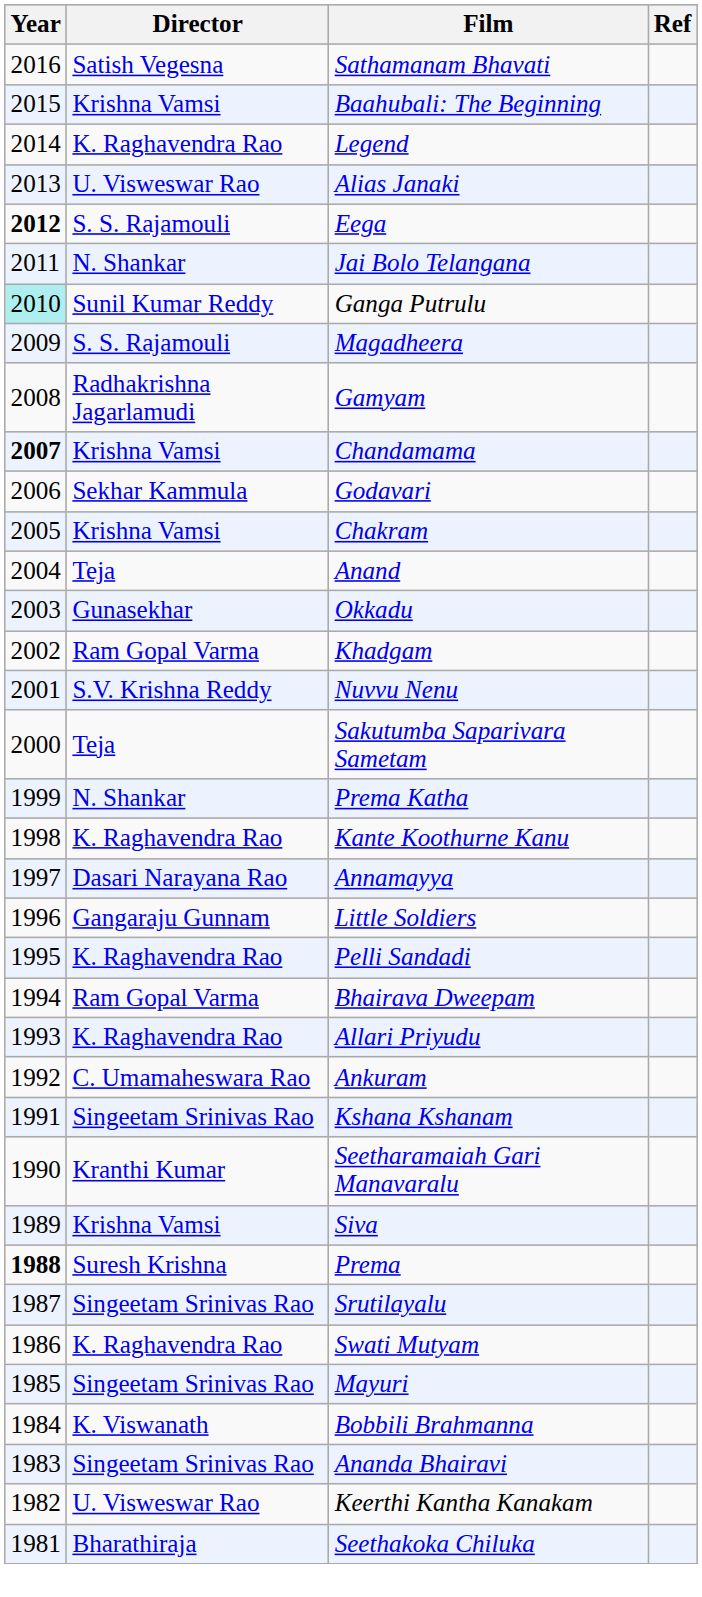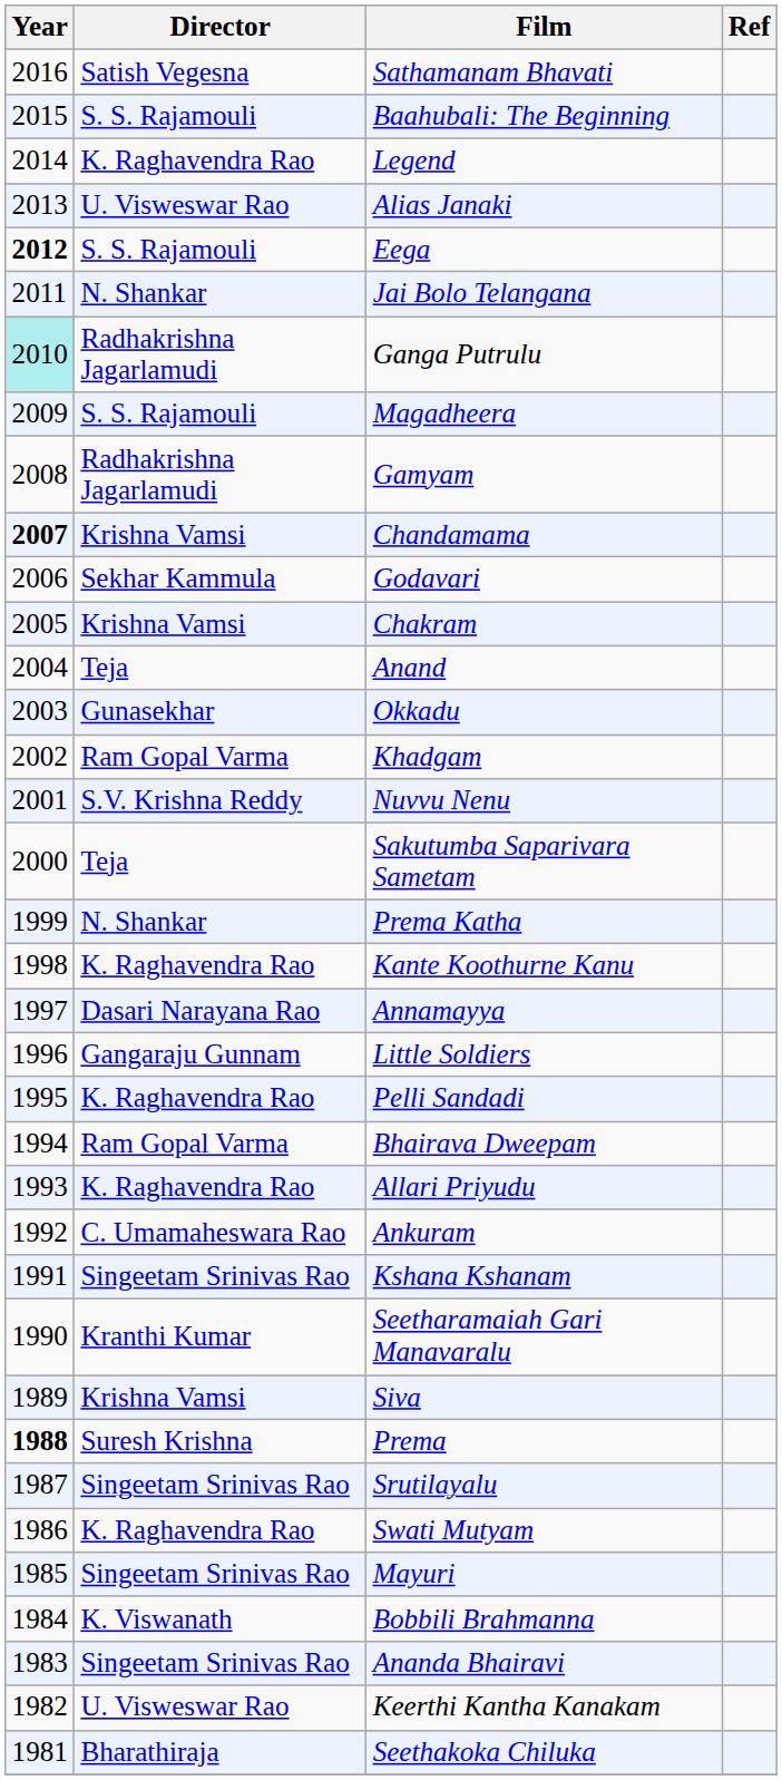Baahubali: The Beginning | Director: Krishna Vamsi -> S. S. Rajamouli
Ganga Putrulu | Director: Sunil Kumar Reddy -> Radhakrishna Jagarlamudi
